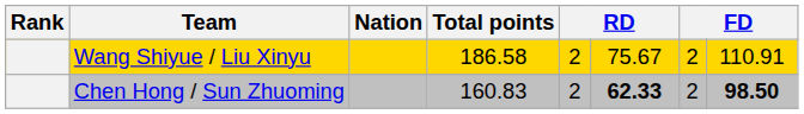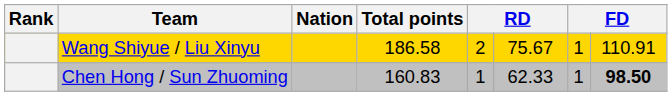Wang Shiyue / Liu Xinyu | column 7: 2 -> 1
Chen Hong / Sun Zhuoming | column 5: 2 -> 1
Chen Hong / Sun Zhuoming | column 6: bold -> normal
Chen Hong / Sun Zhuoming | column 7: 2 -> 1
